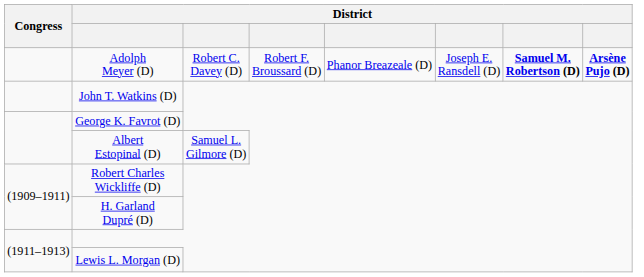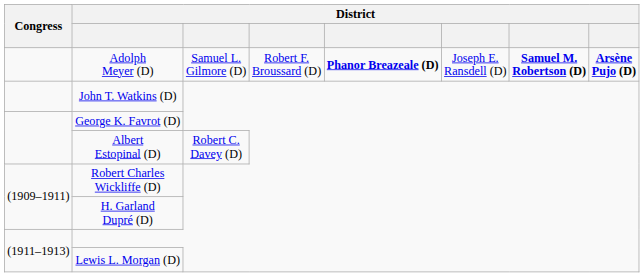Adolph Meyer (D) | column 3: Robert C. Davey (D) -> Samuel L. Gilmore (D)
Adolph Meyer (D) | column 5: normal -> bold
Albert Estopinal (D) | column 3: Samuel L. Gilmore (D) -> Robert C. Davey (D)
